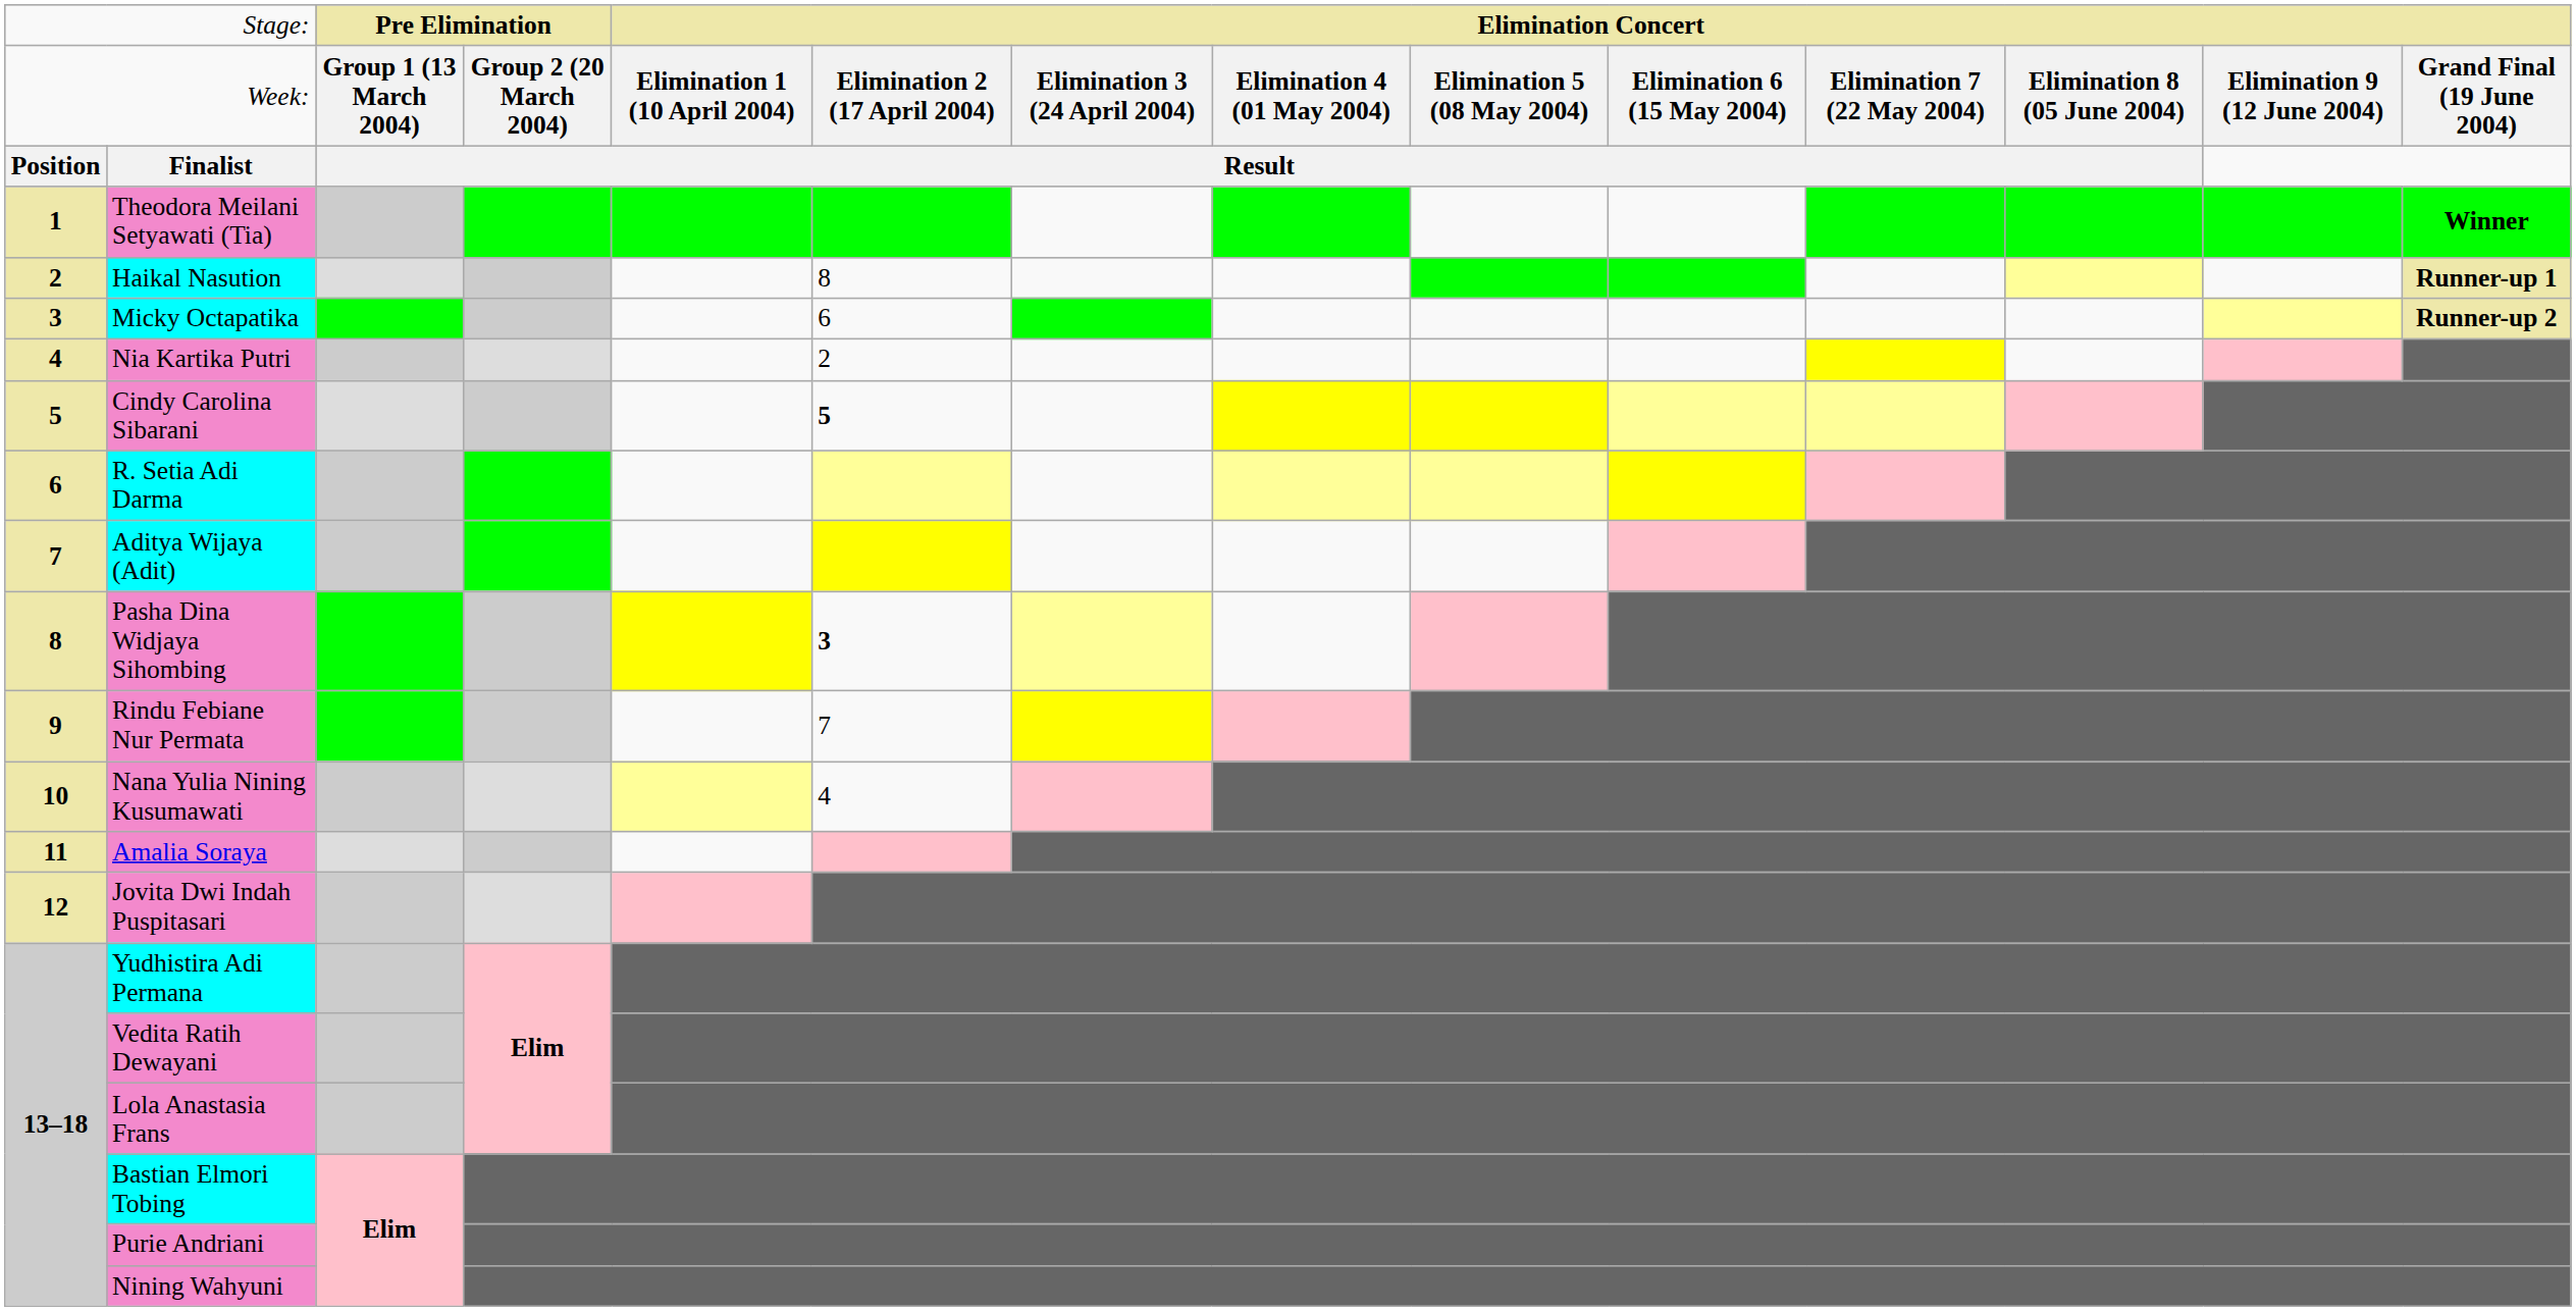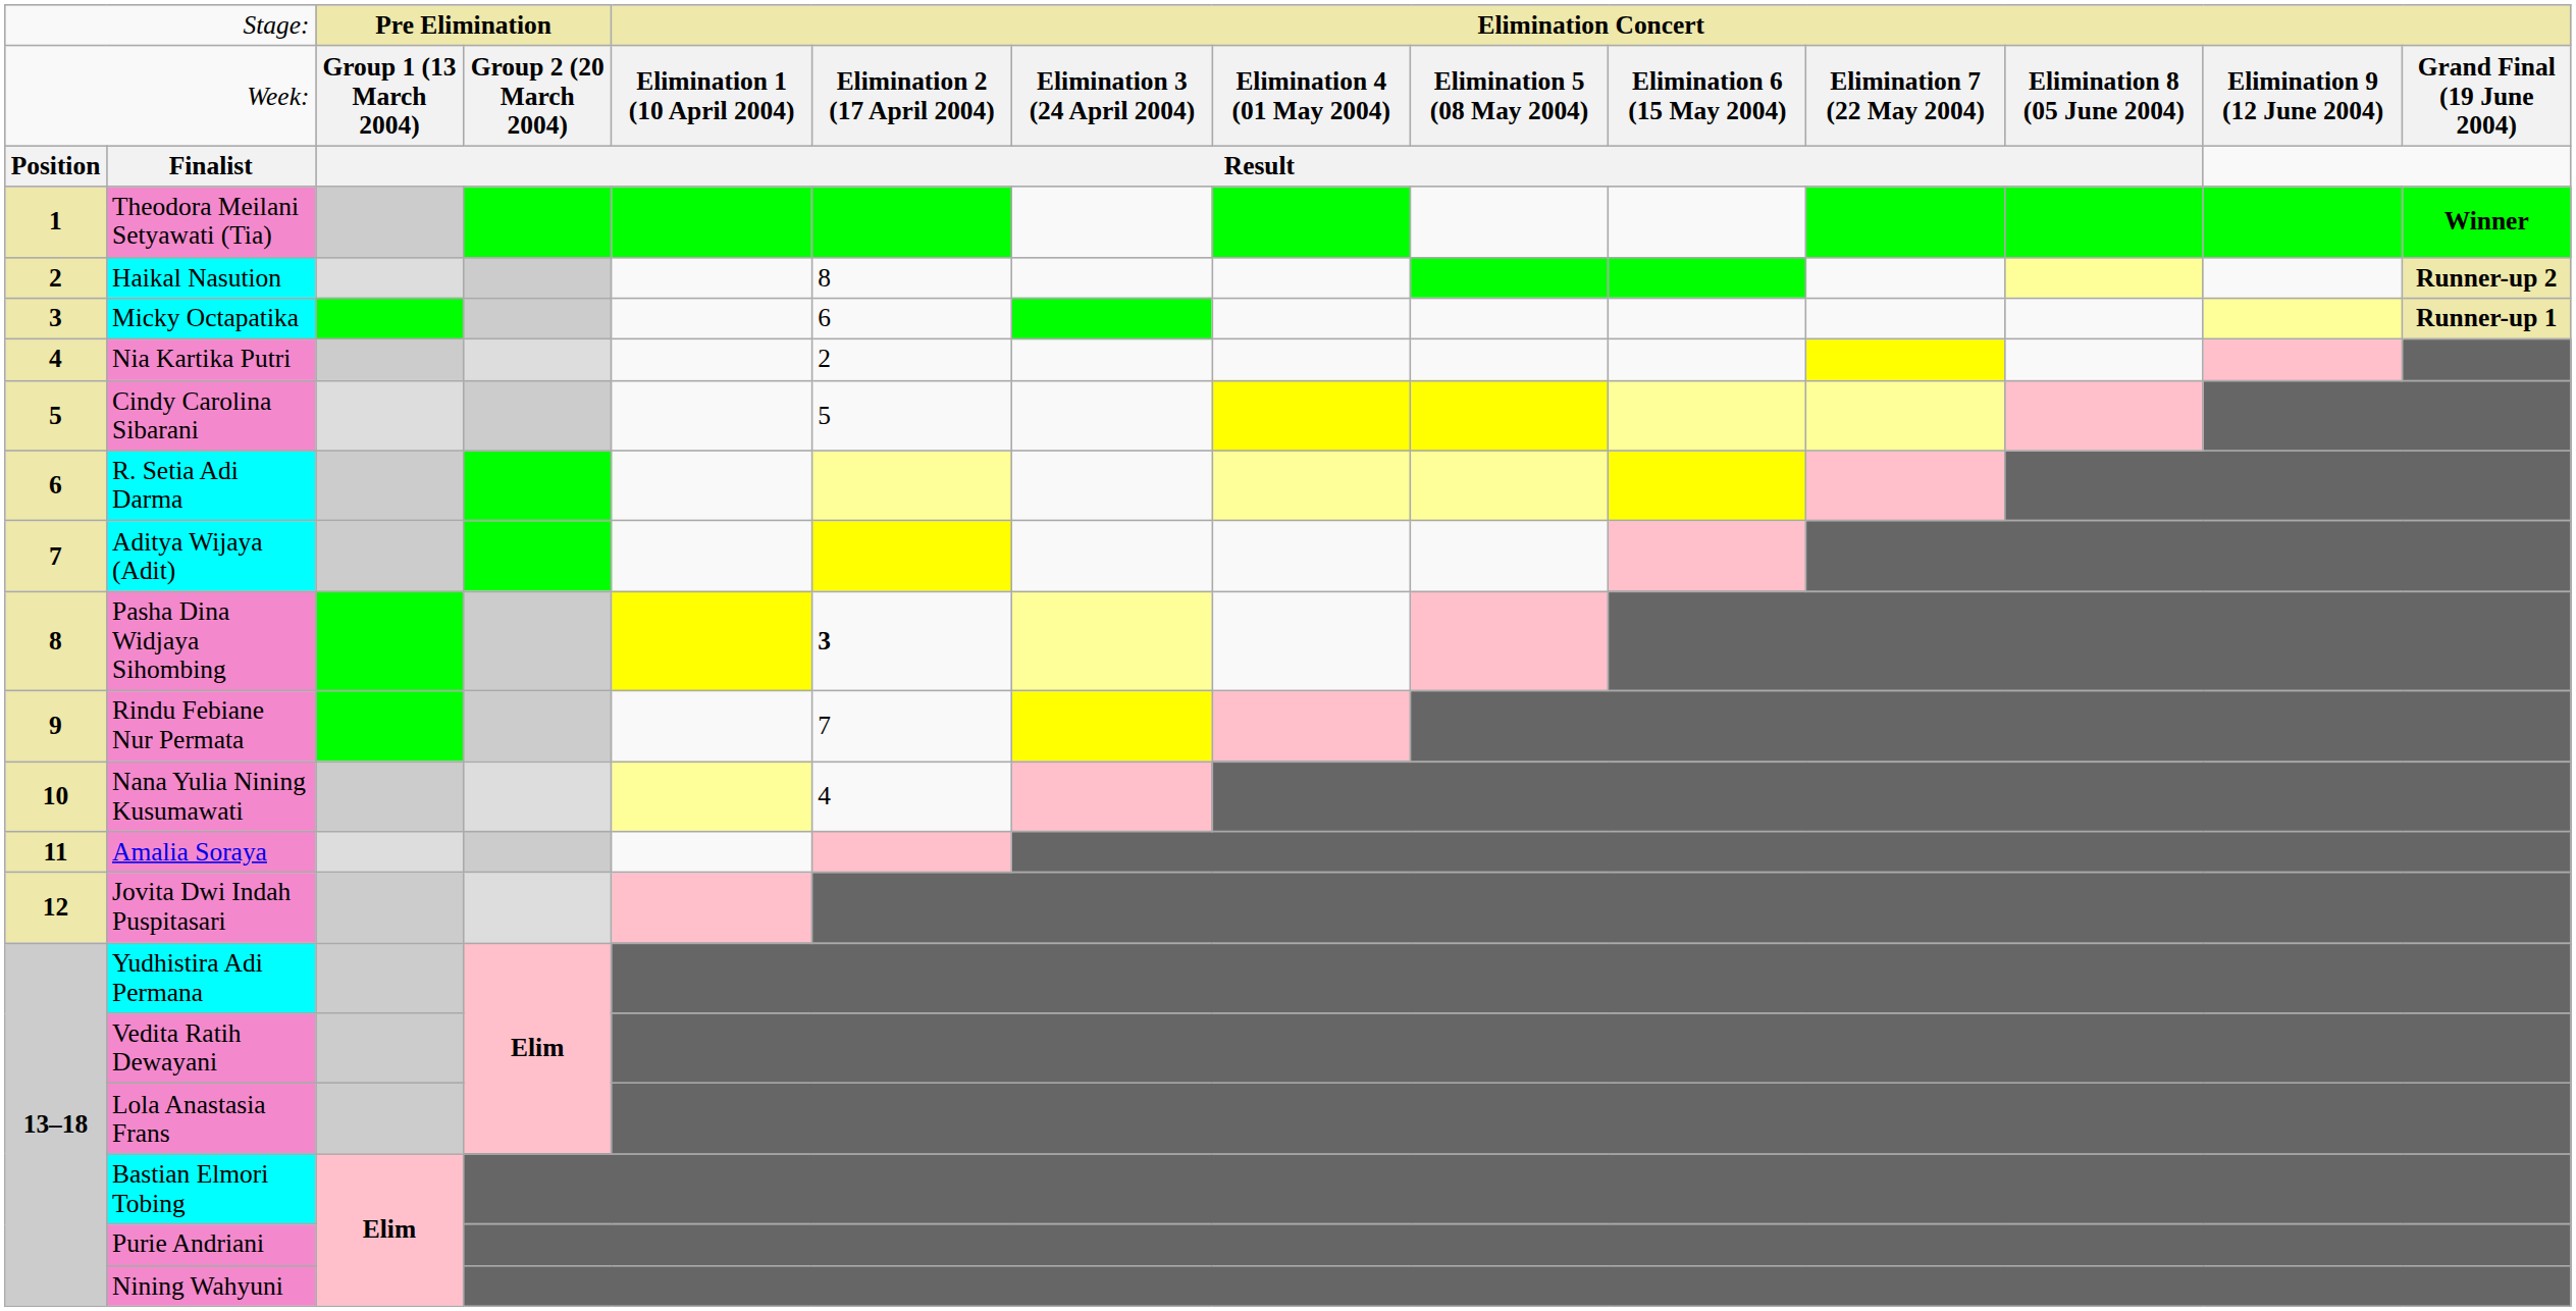Haikal Nasution | column 14: Runner-up 1 -> Runner-up 2
Micky Octapatika | column 14: Runner-up 2 -> Runner-up 1
Cindy Carolina Sibarani | column 6: bold -> normal
